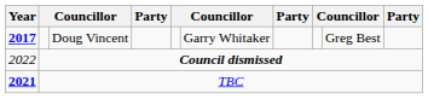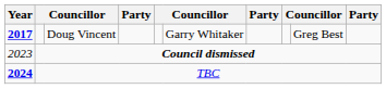Council dismissed | Year: 2022 -> 2023
TBC | Year: 2021 -> 2024
